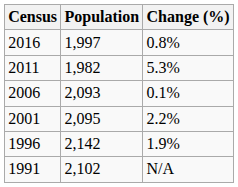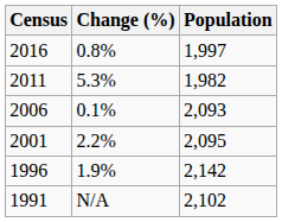columns swapped: Population <-> Change (%)
